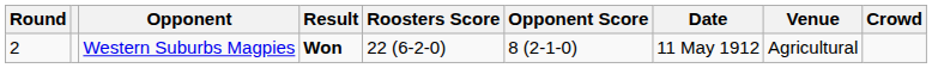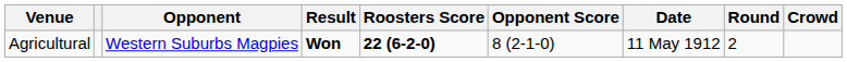columns swapped: Round <-> Venue
Western Suburbs Magpies | Roosters Score: normal -> bold
